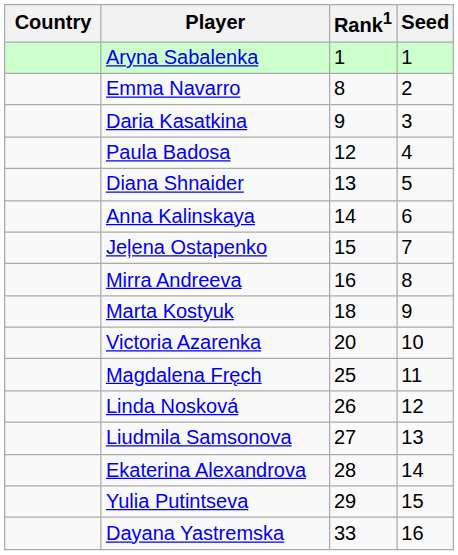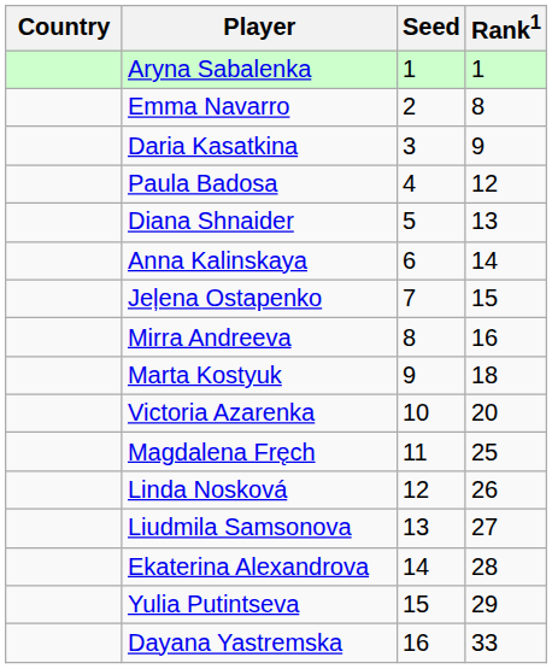columns swapped: Rank1 <-> Seed
